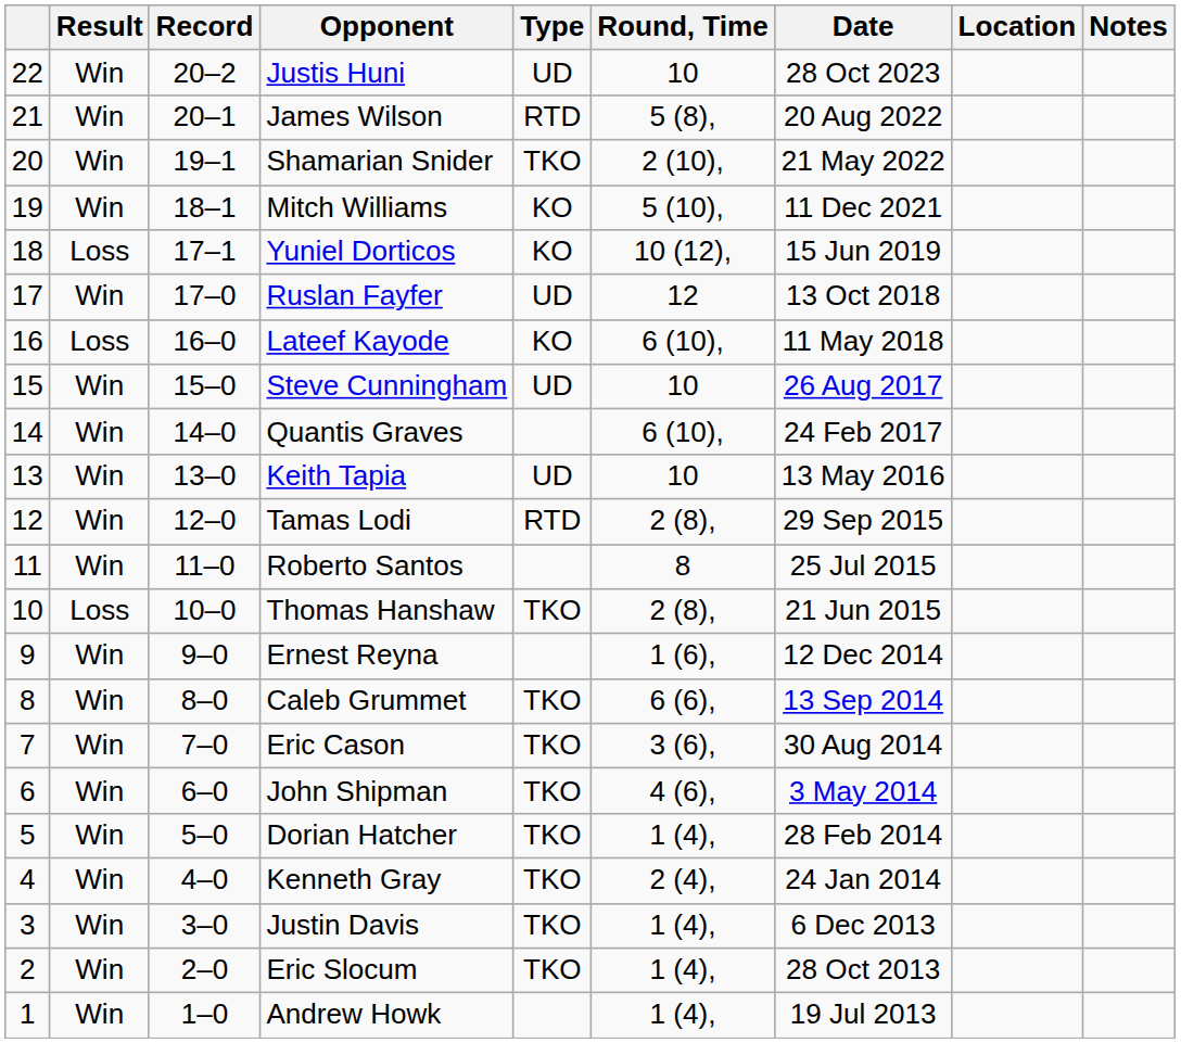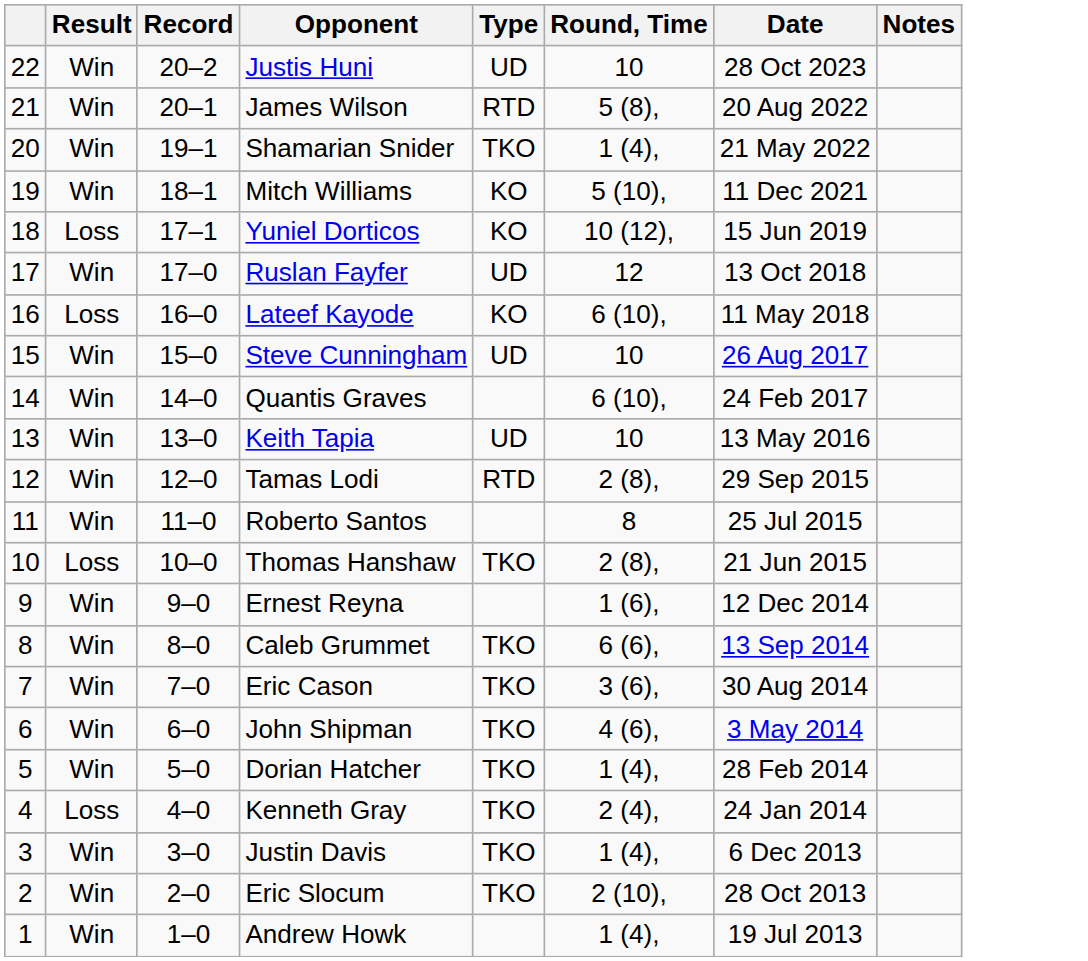- column: Location
Shamarian Snider | Round, Time: 2 (10), -> 1 (4),
Kenneth Gray | Result: Win -> Loss
Eric Slocum | Round, Time: 1 (4), -> 2 (10),
